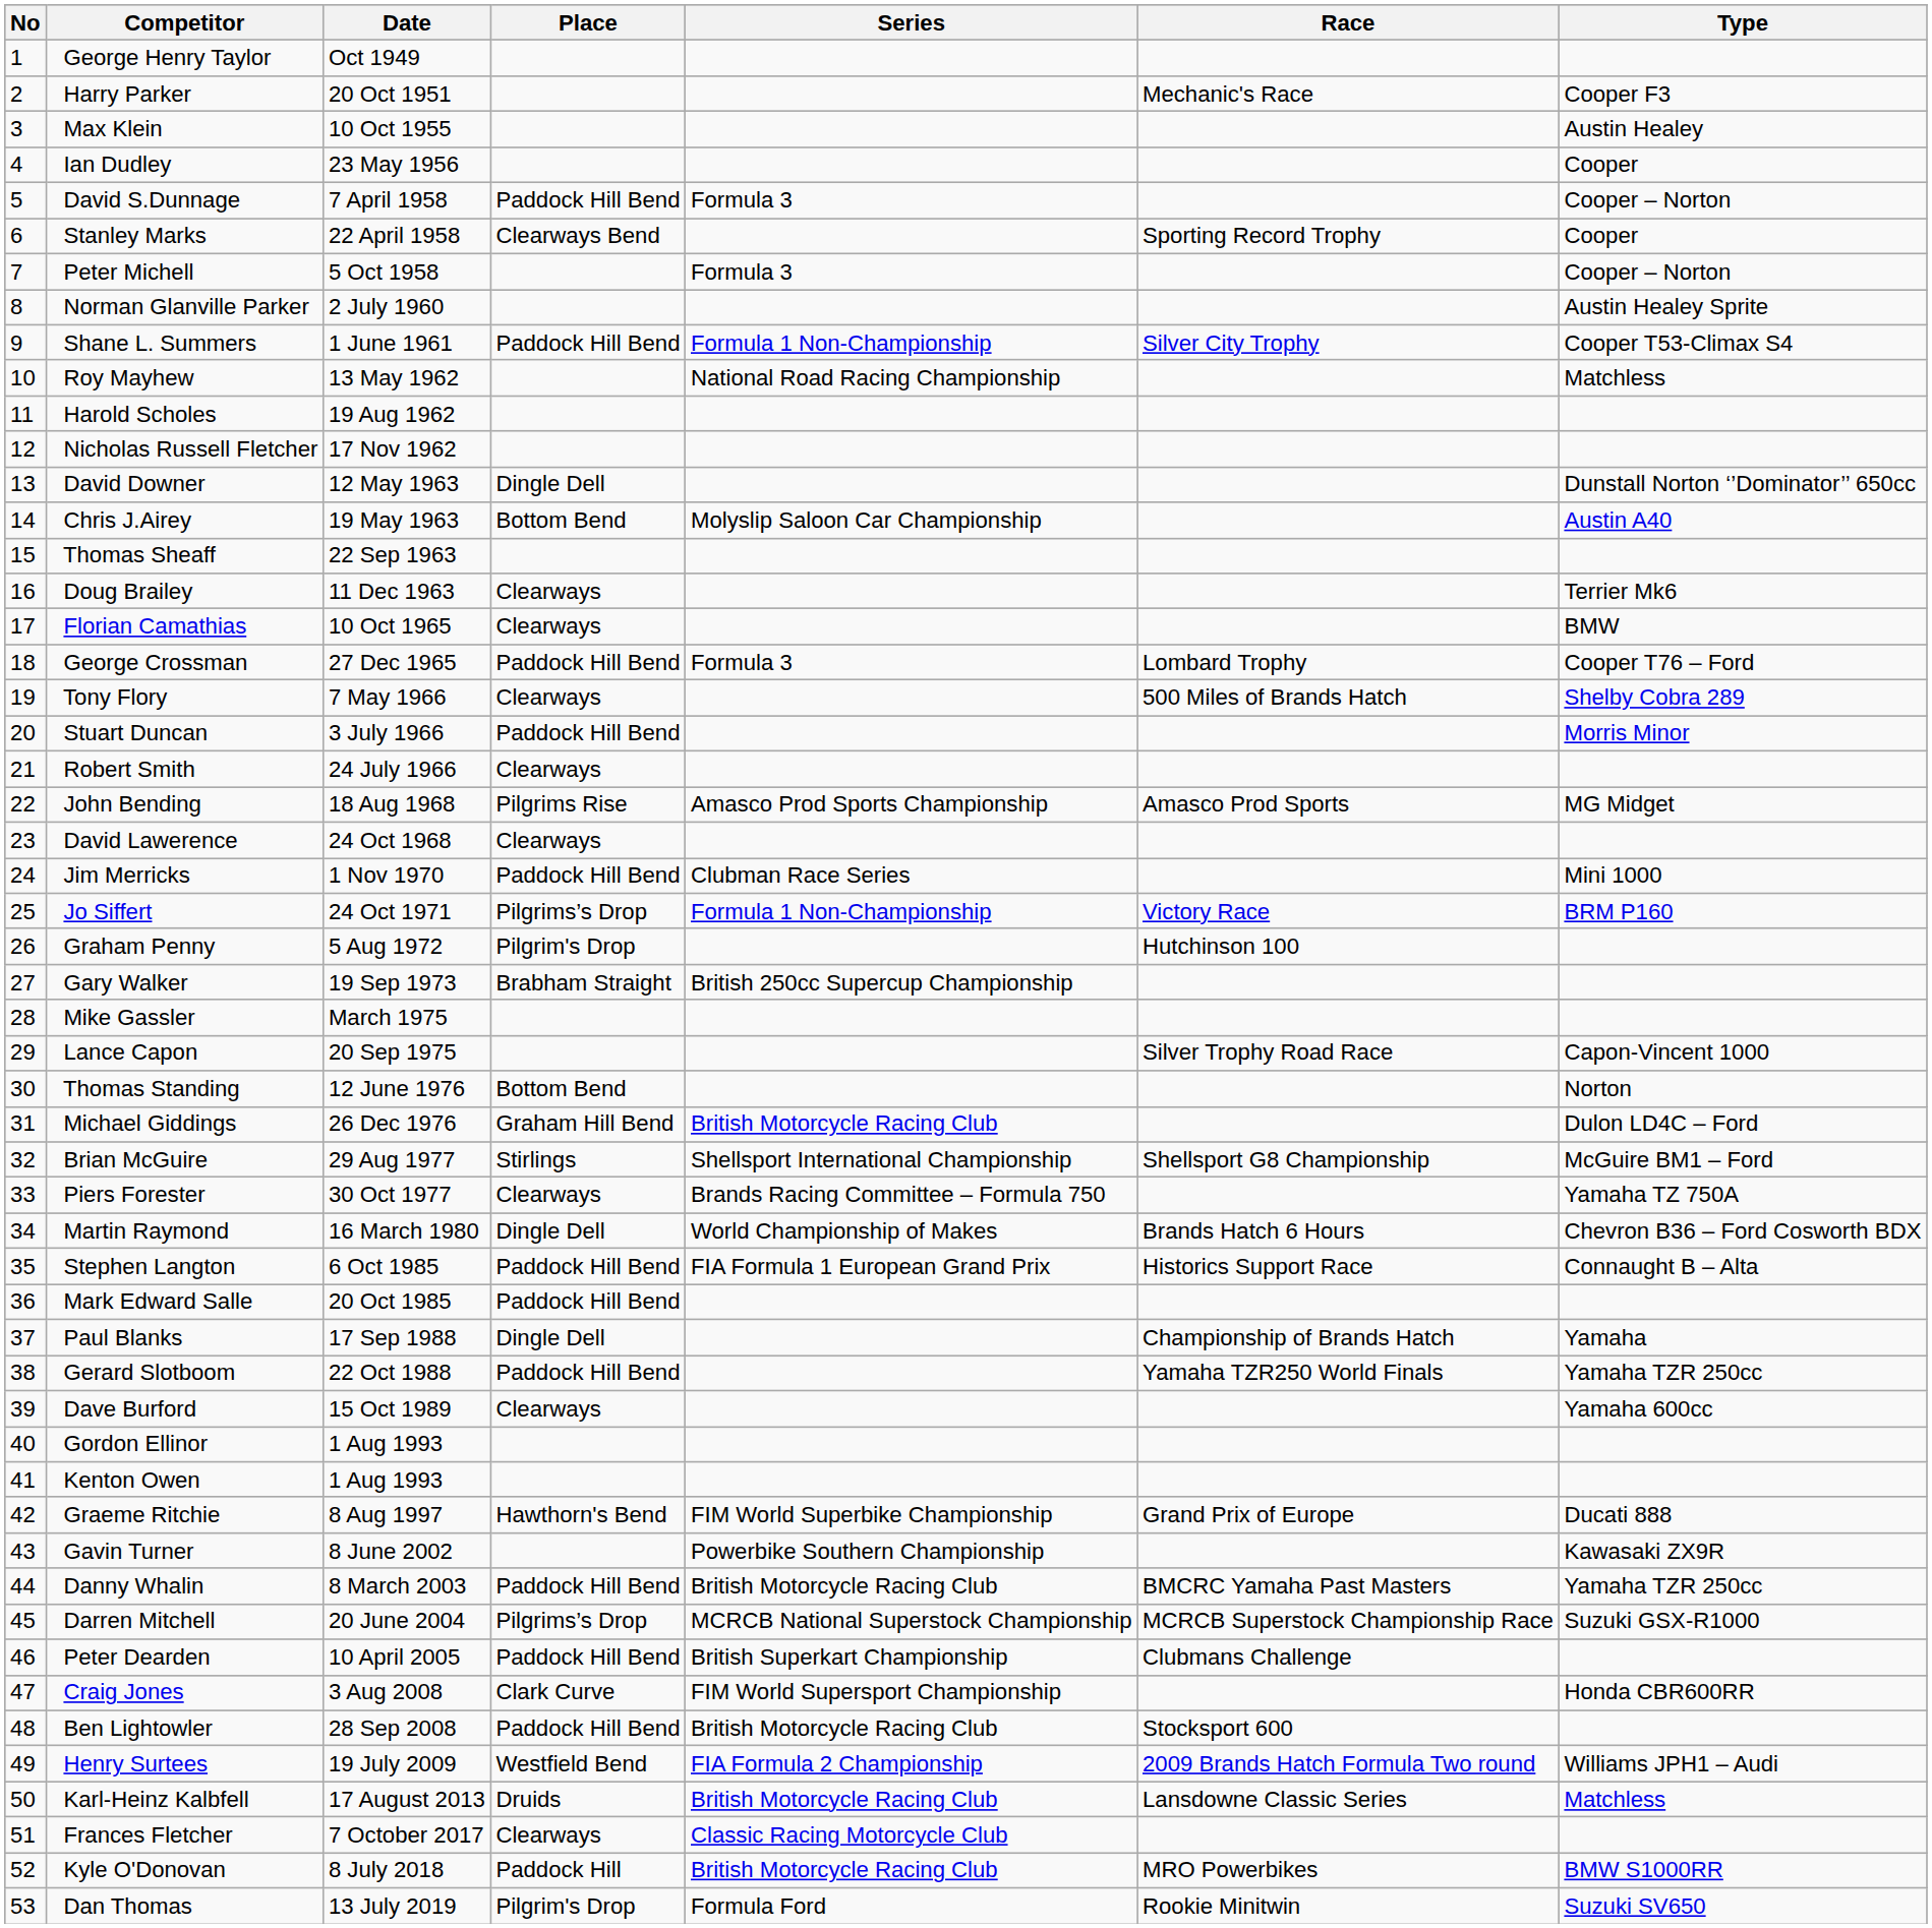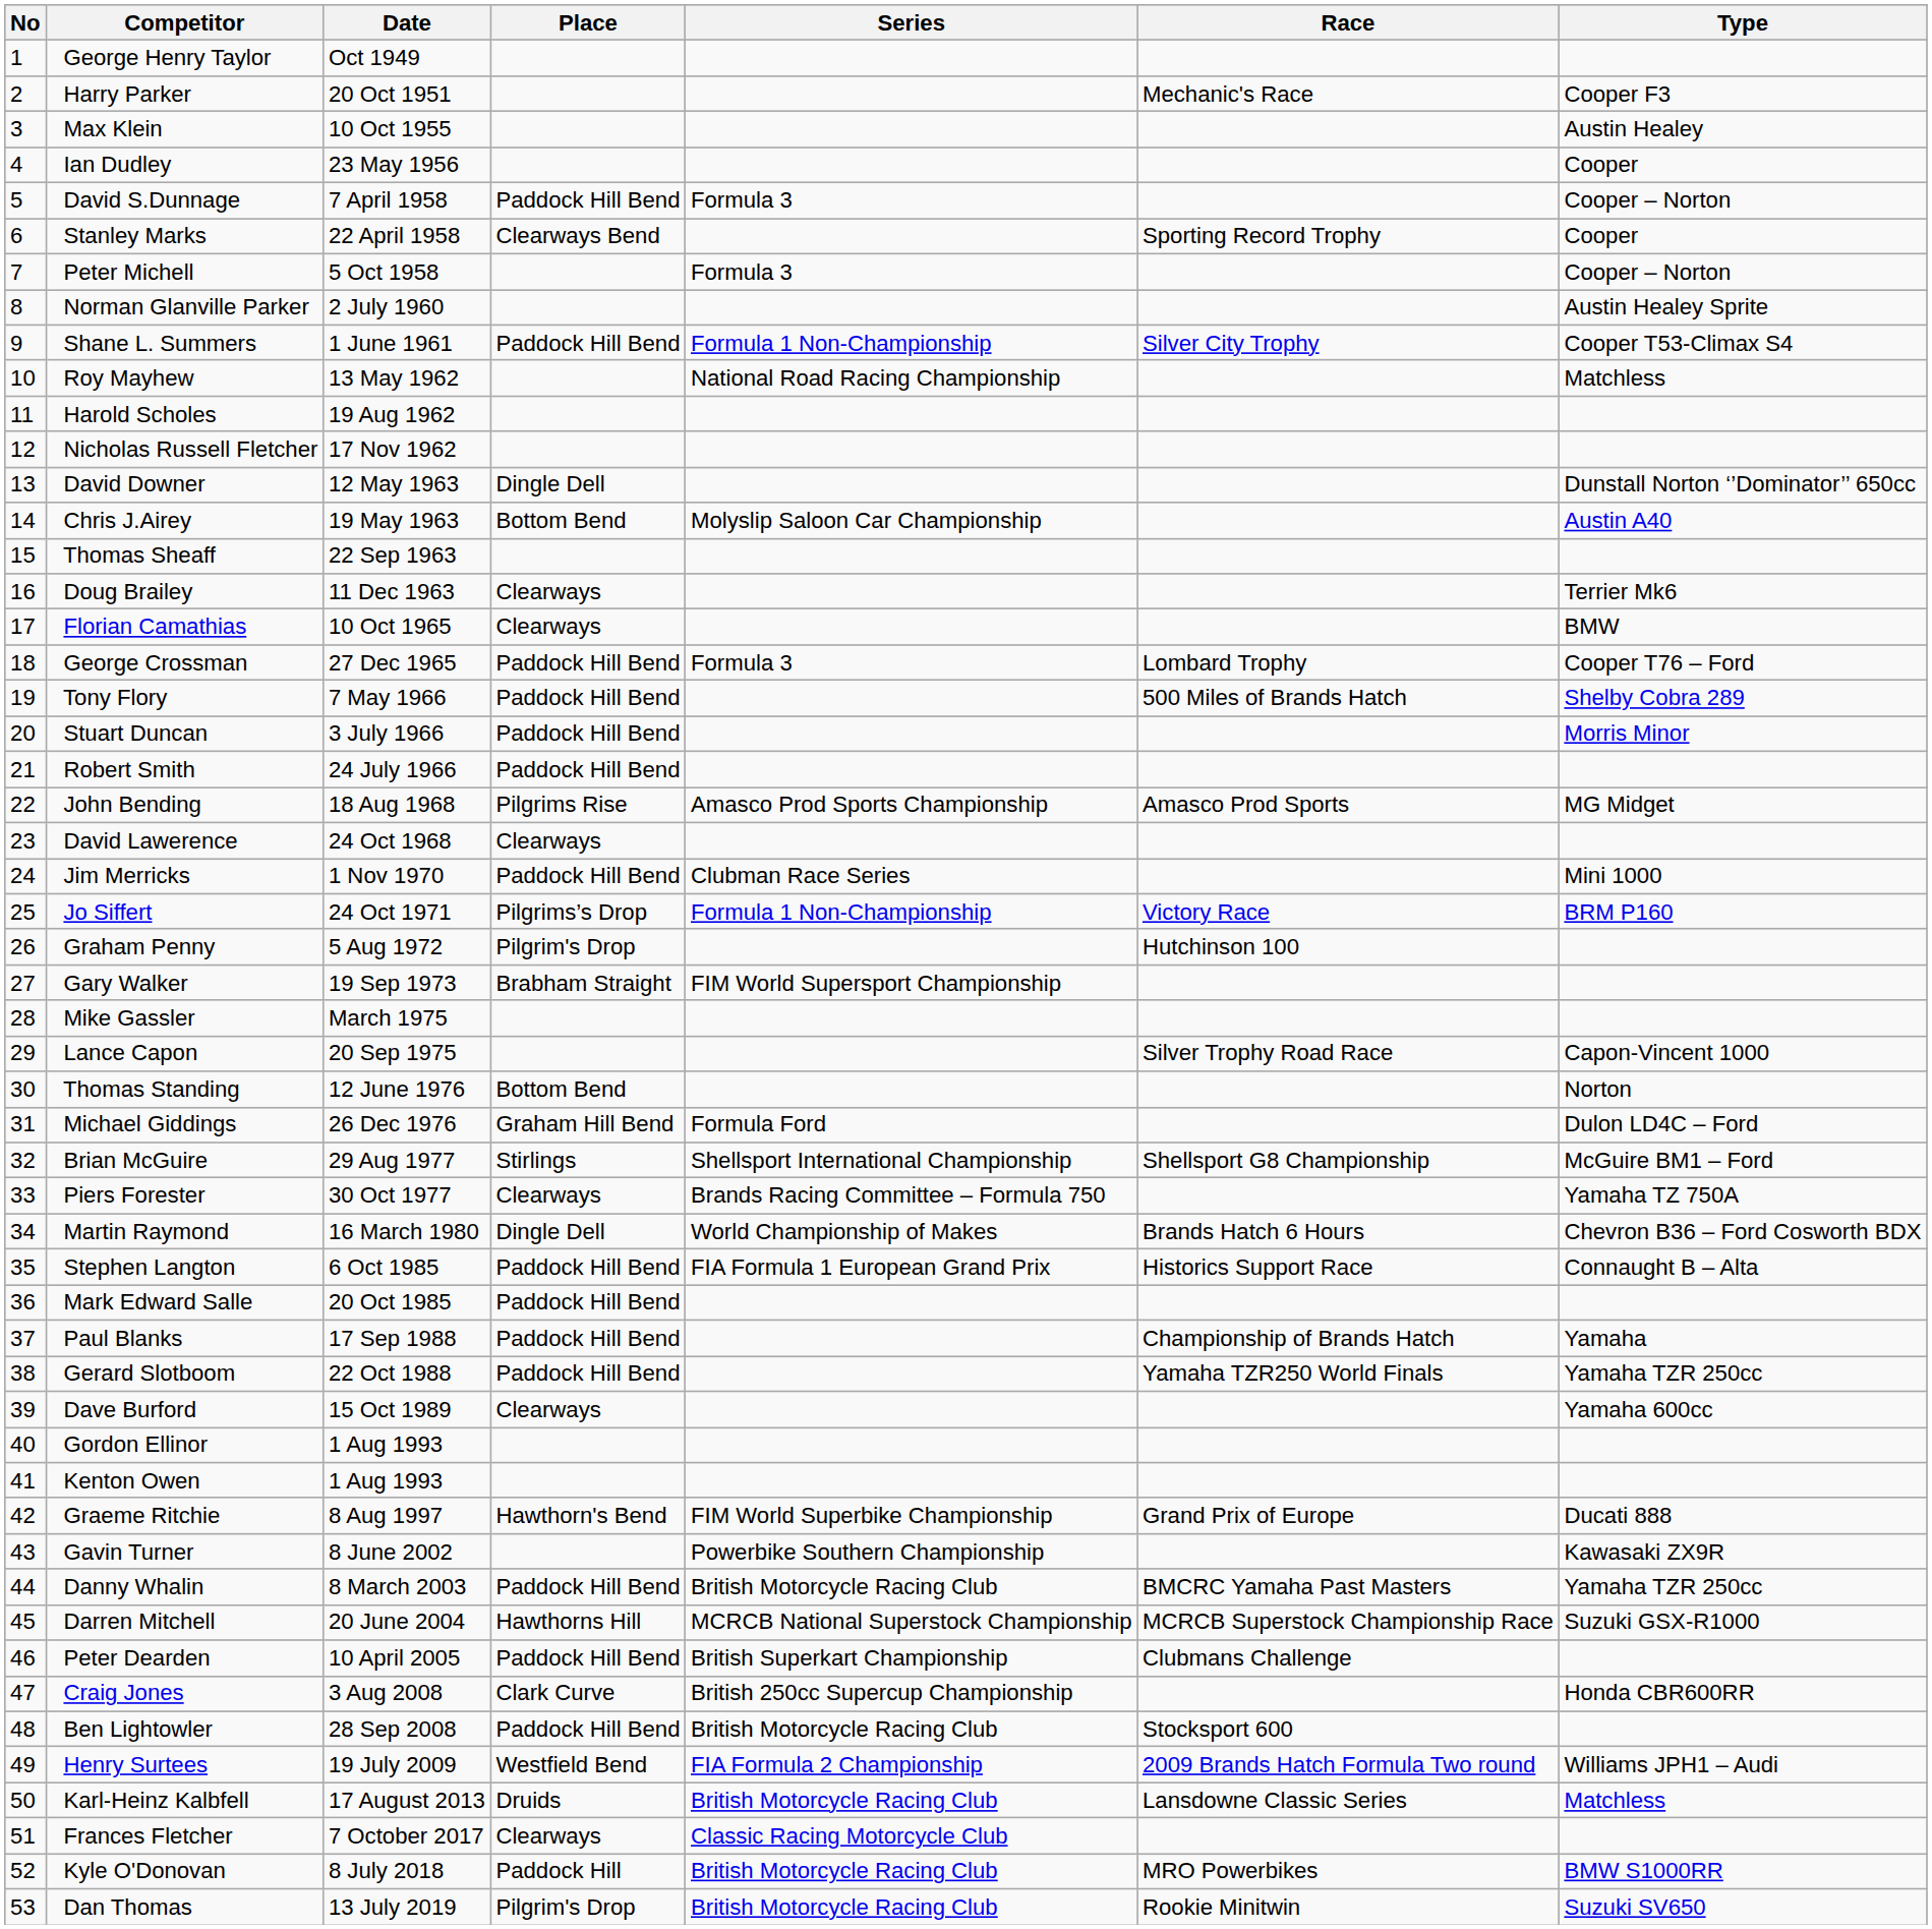Tony Flory | Place: Clearways -> Paddock Hill Bend
Robert Smith | Place: Clearways -> Paddock Hill Bend
Gary Walker | Series: British 250cc Supercup Championship -> FIM World Supersport Championship
Michael Giddings | Series: British Motorcycle Racing Club -> Formula Ford
Paul Blanks | Place: Dingle Dell -> Paddock Hill Bend
Darren Mitchell | Place: Pilgrims’s Drop -> Hawthorns Hill
Craig Jones | Series: FIM World Supersport Championship -> British 250cc Supercup Championship
Dan Thomas | Series: Formula Ford -> British Motorcycle Racing Club
